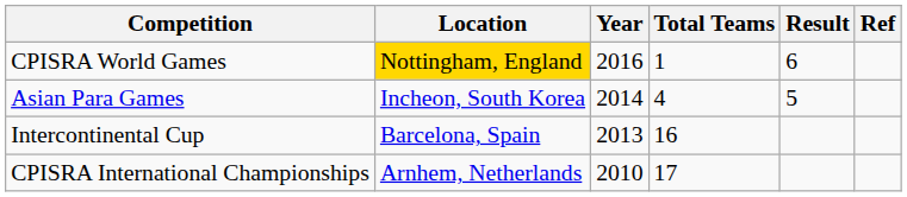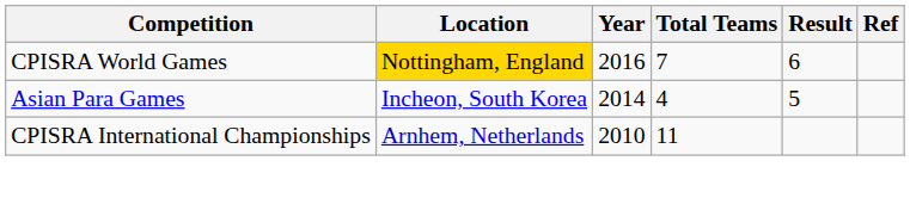CPISRA World Games | Total Teams: 1 -> 7
- row: Intercontinental Cup | Barcelona, Spain | 2013 | 16
CPISRA International Championships | Total Teams: 17 -> 11
